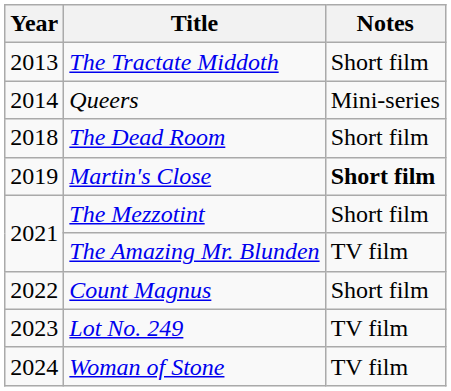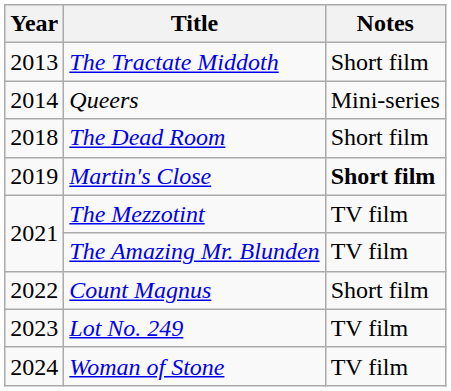The Mezzotint | Notes: Short film -> TV film
